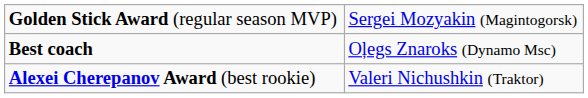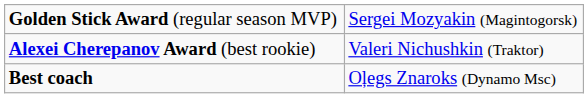rows swapped: Best coach <-> Alexei Cherepanov Award (best rookie)
